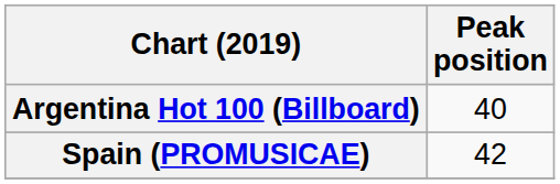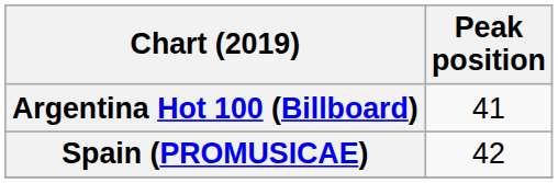Argentina Hot 100 (Billboard) | Peak position: 40 -> 41
